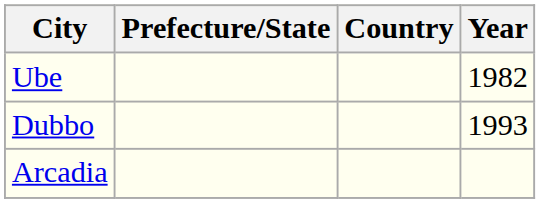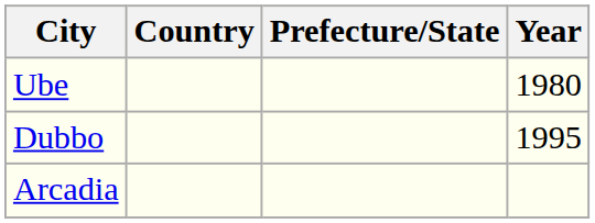columns swapped: Prefecture/State <-> Country
Ube | Year: 1982 -> 1980
Dubbo | Year: 1993 -> 1995
